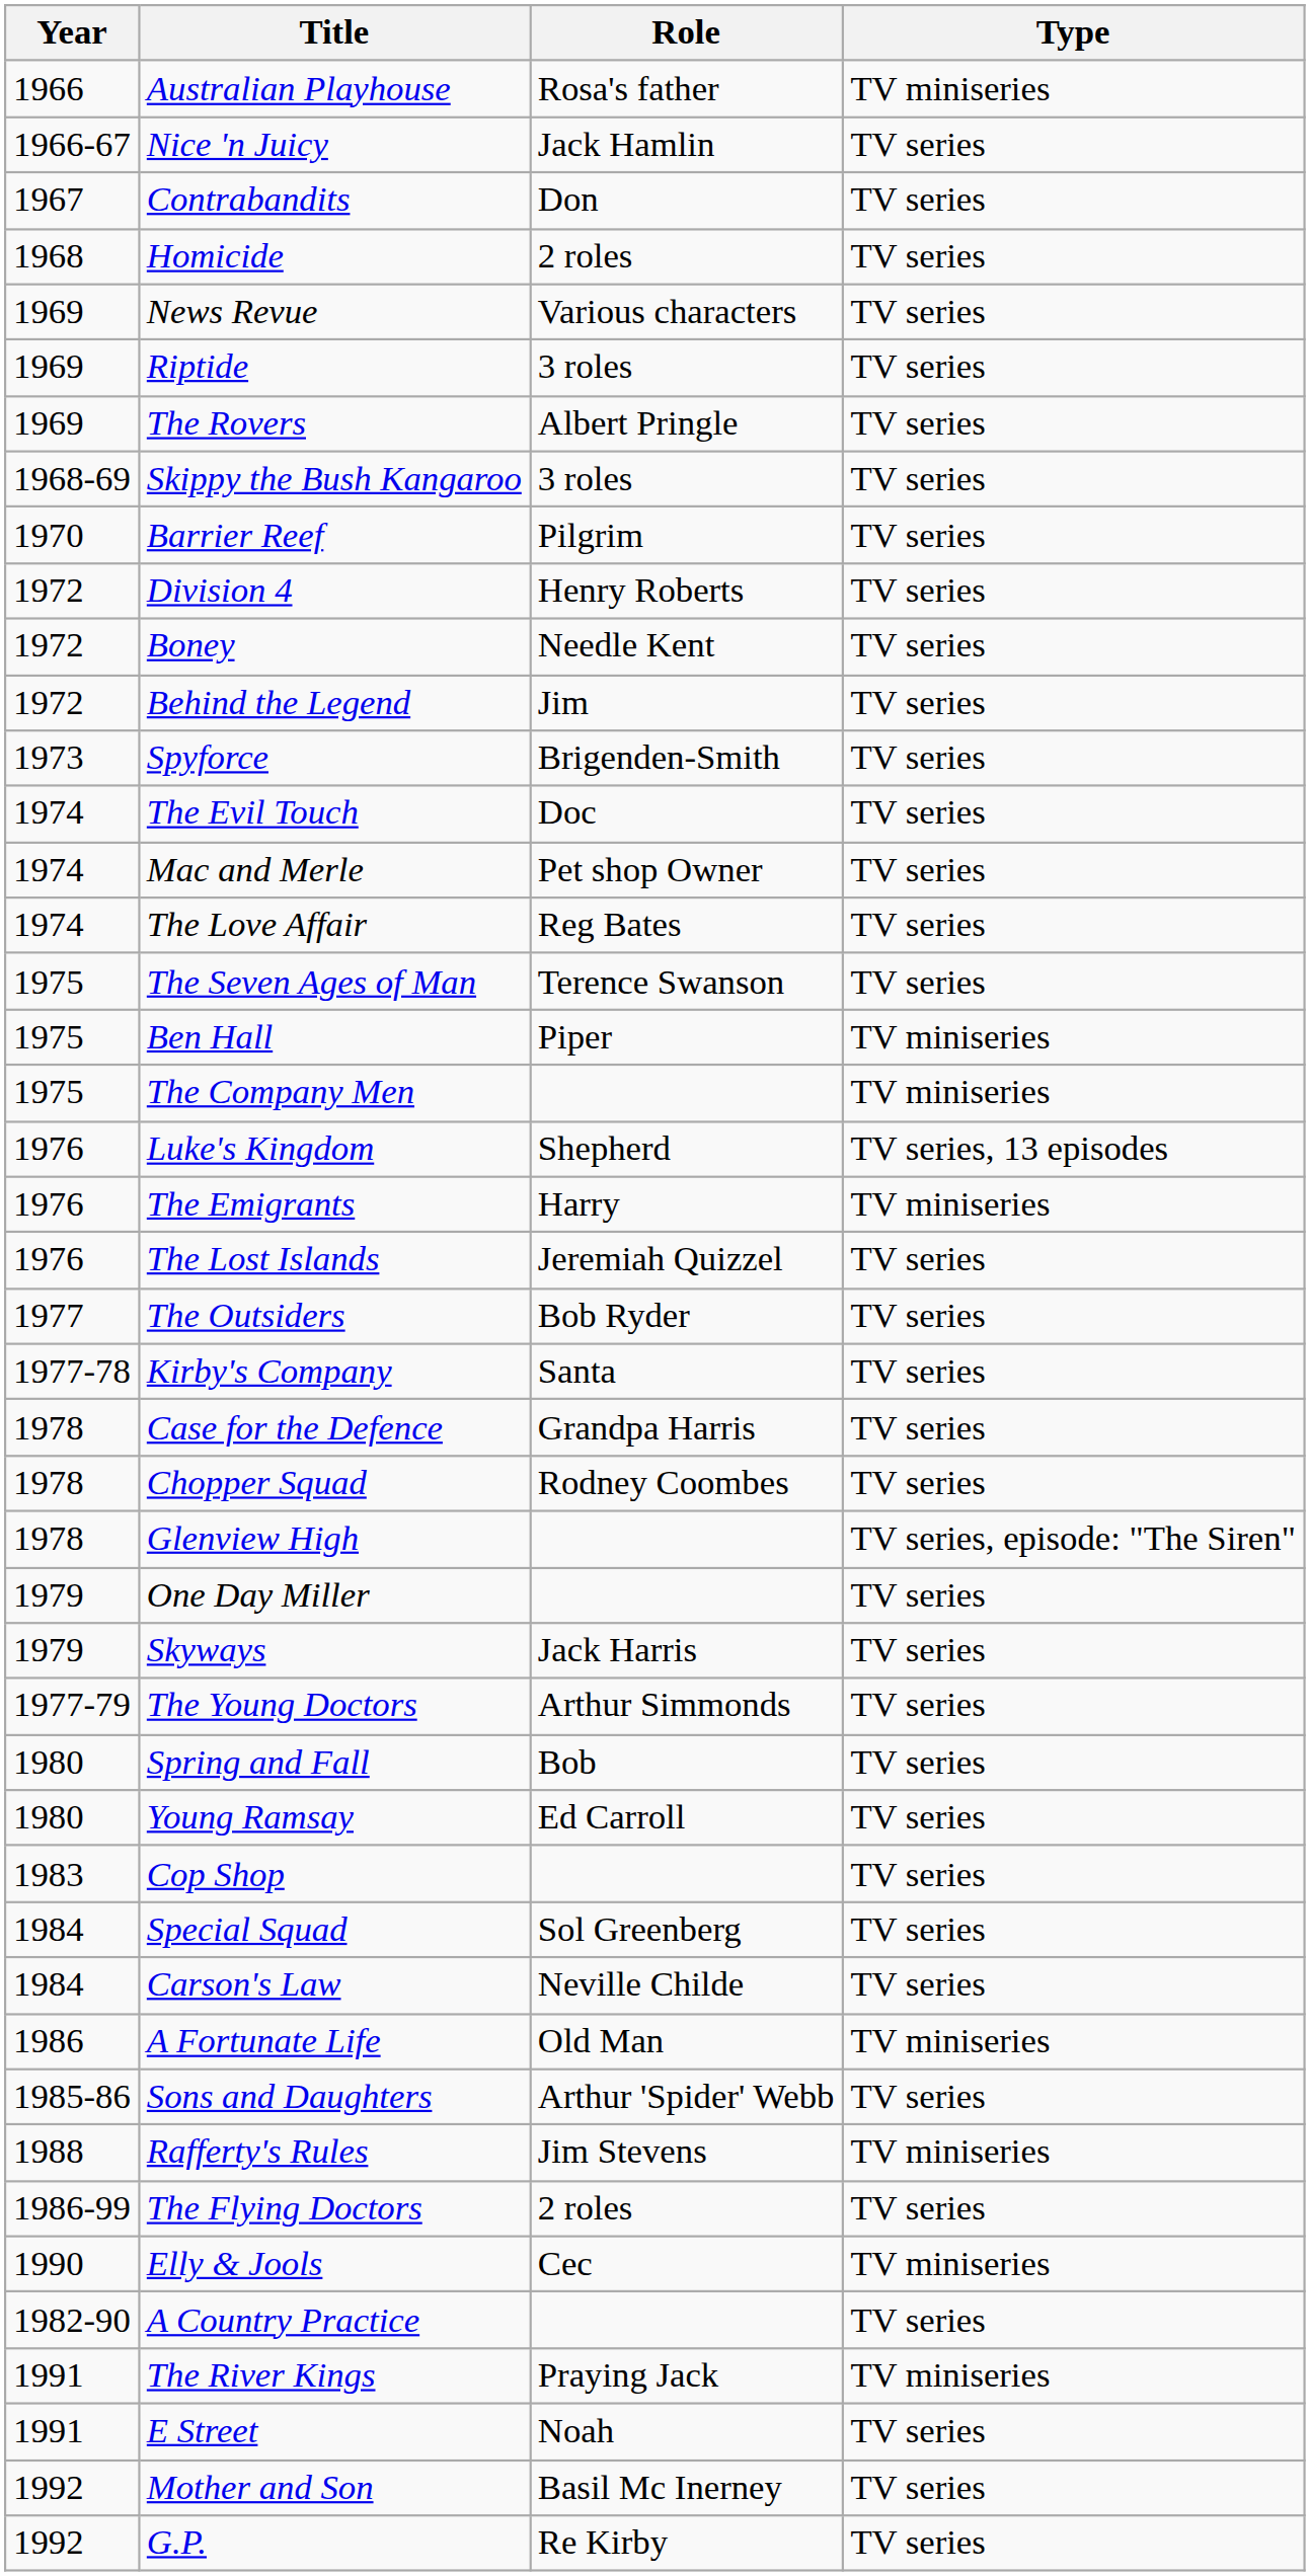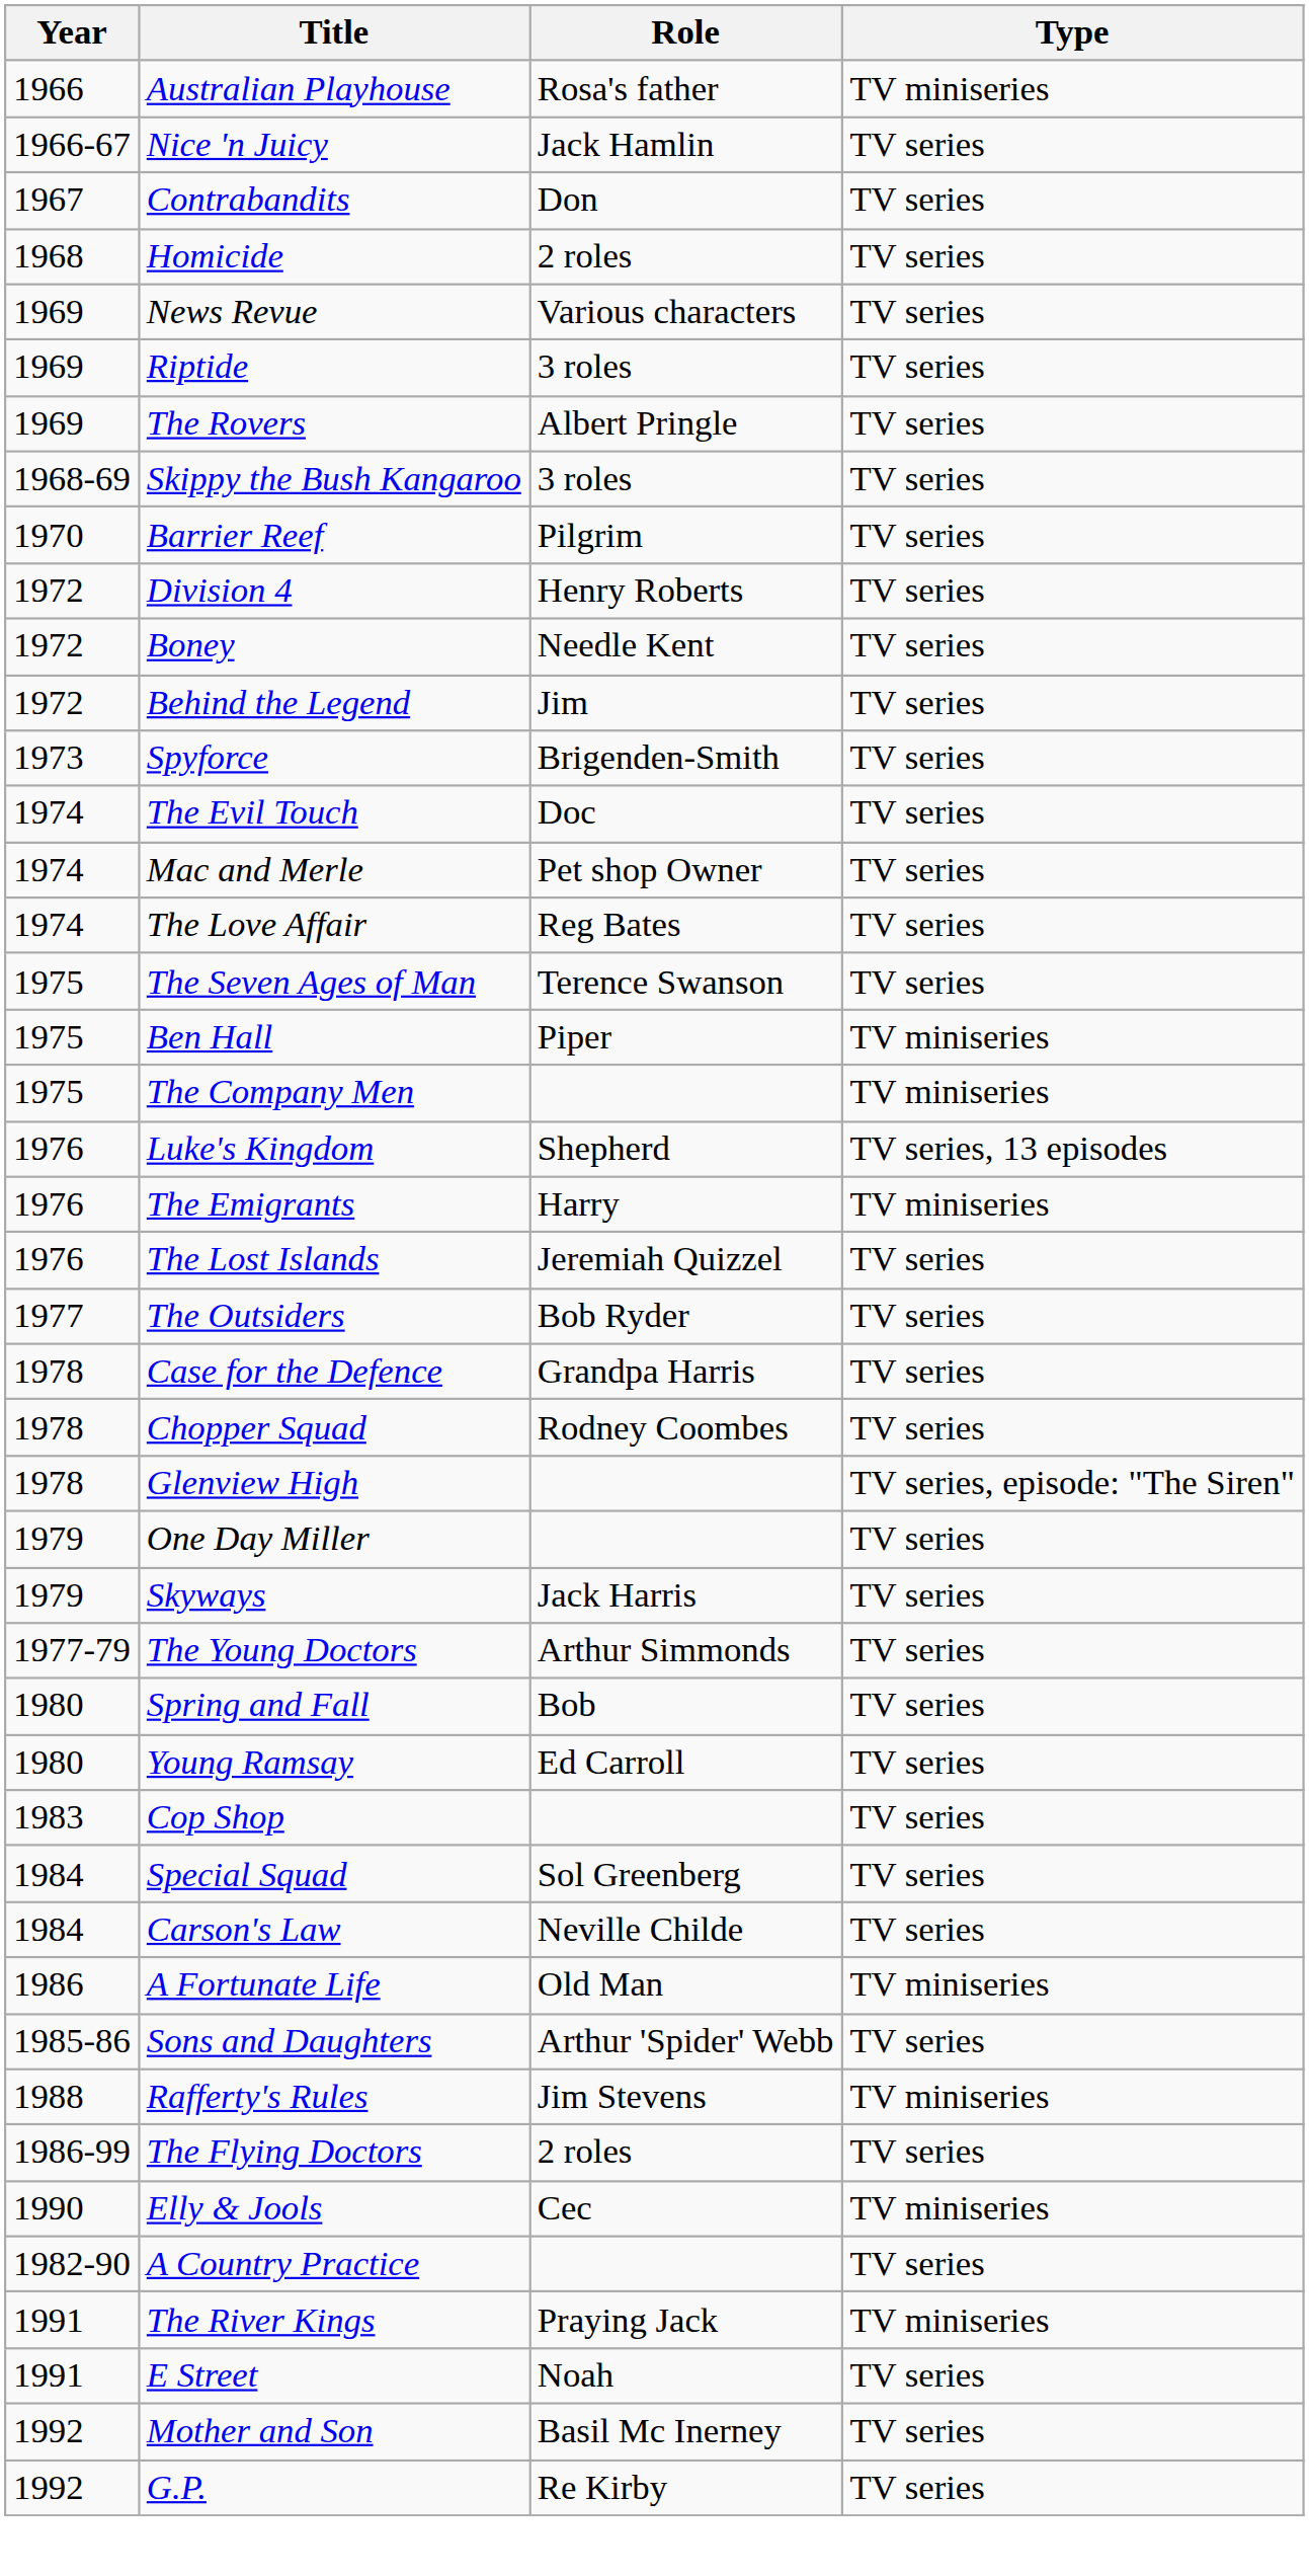- row: 1977-78 | Kirby's Company | Santa | TV series
